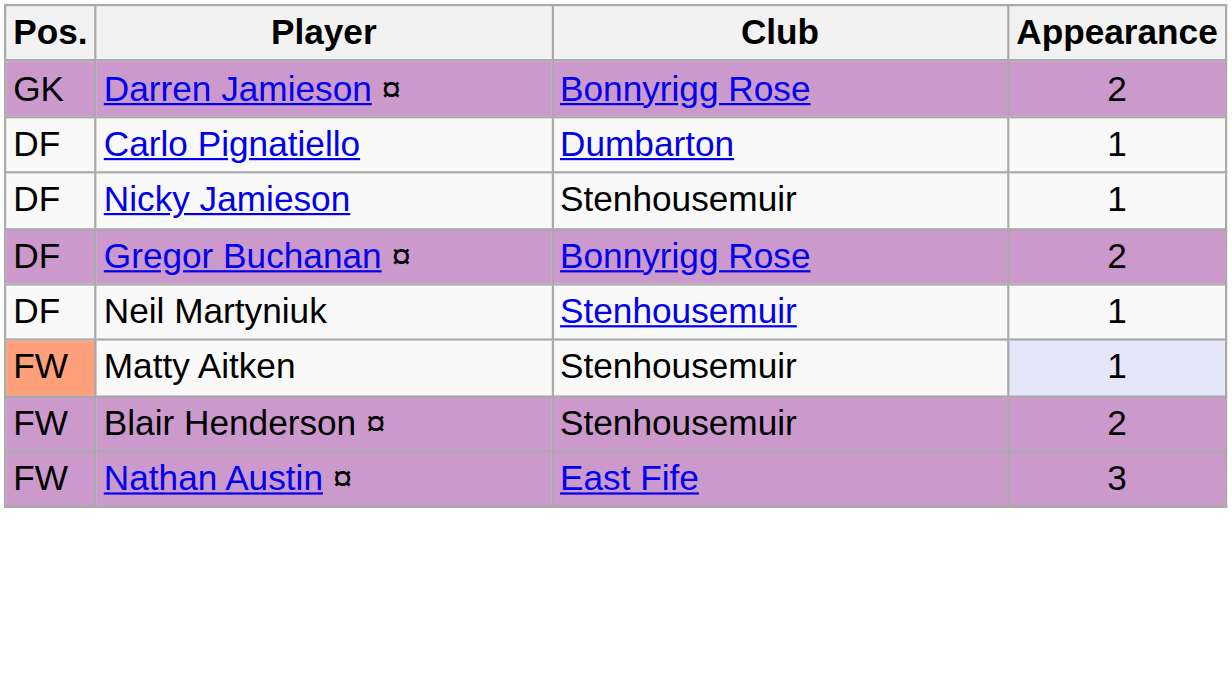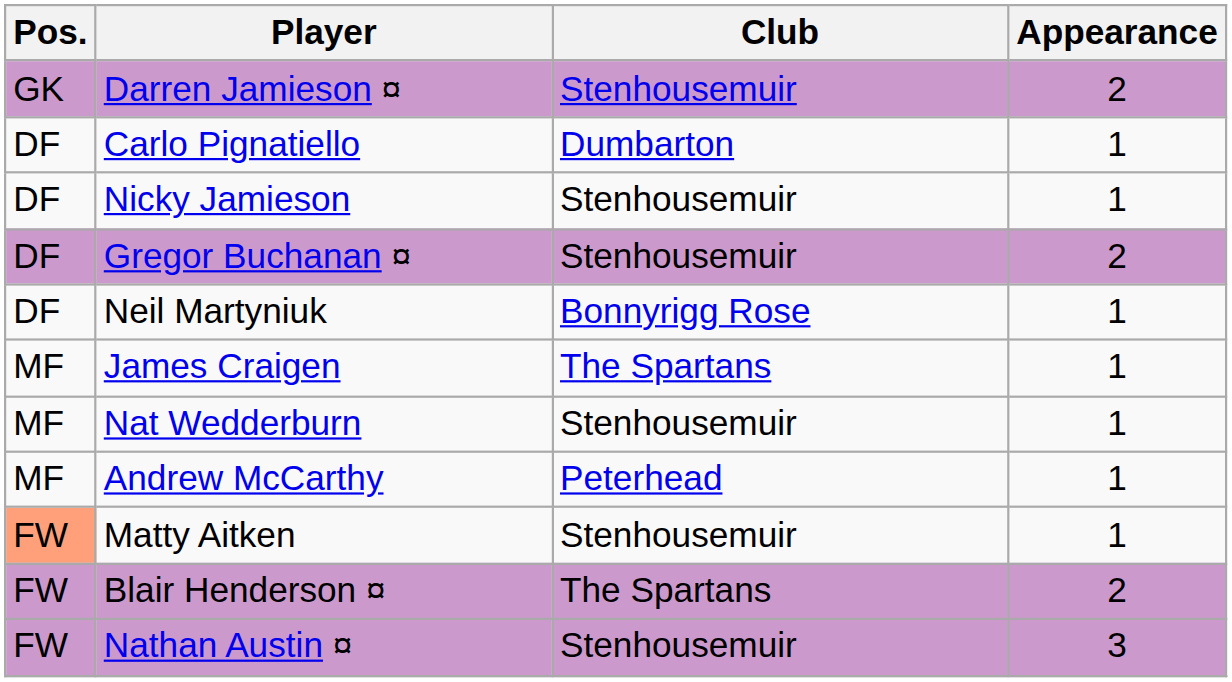Darren Jamieson ¤ | Club: Bonnyrigg Rose -> Stenhousemuir
Gregor Buchanan ¤ | Club: Bonnyrigg Rose -> Stenhousemuir
Neil Martyniuk | Club: Stenhousemuir -> Bonnyrigg Rose
+ row: MF | James Craigen | The Spartans | 1
+ row: MF | Nat Wedderburn | Stenhousemuir | 1
+ row: MF | Andrew McCarthy | Peterhead | 1
Matty Aitken | Appearance: lavender background -> no background
Blair Henderson ¤ | Club: Stenhousemuir -> The Spartans
Nathan Austin ¤ | Club: East Fife -> Stenhousemuir
